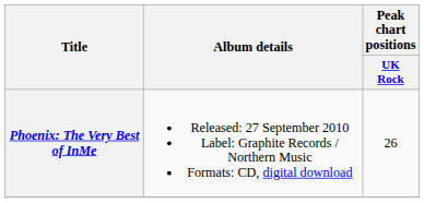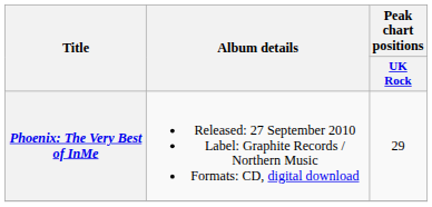Phoenix: The Very Best of InMe | Peak chart positions / UK Rock: 26 -> 29
